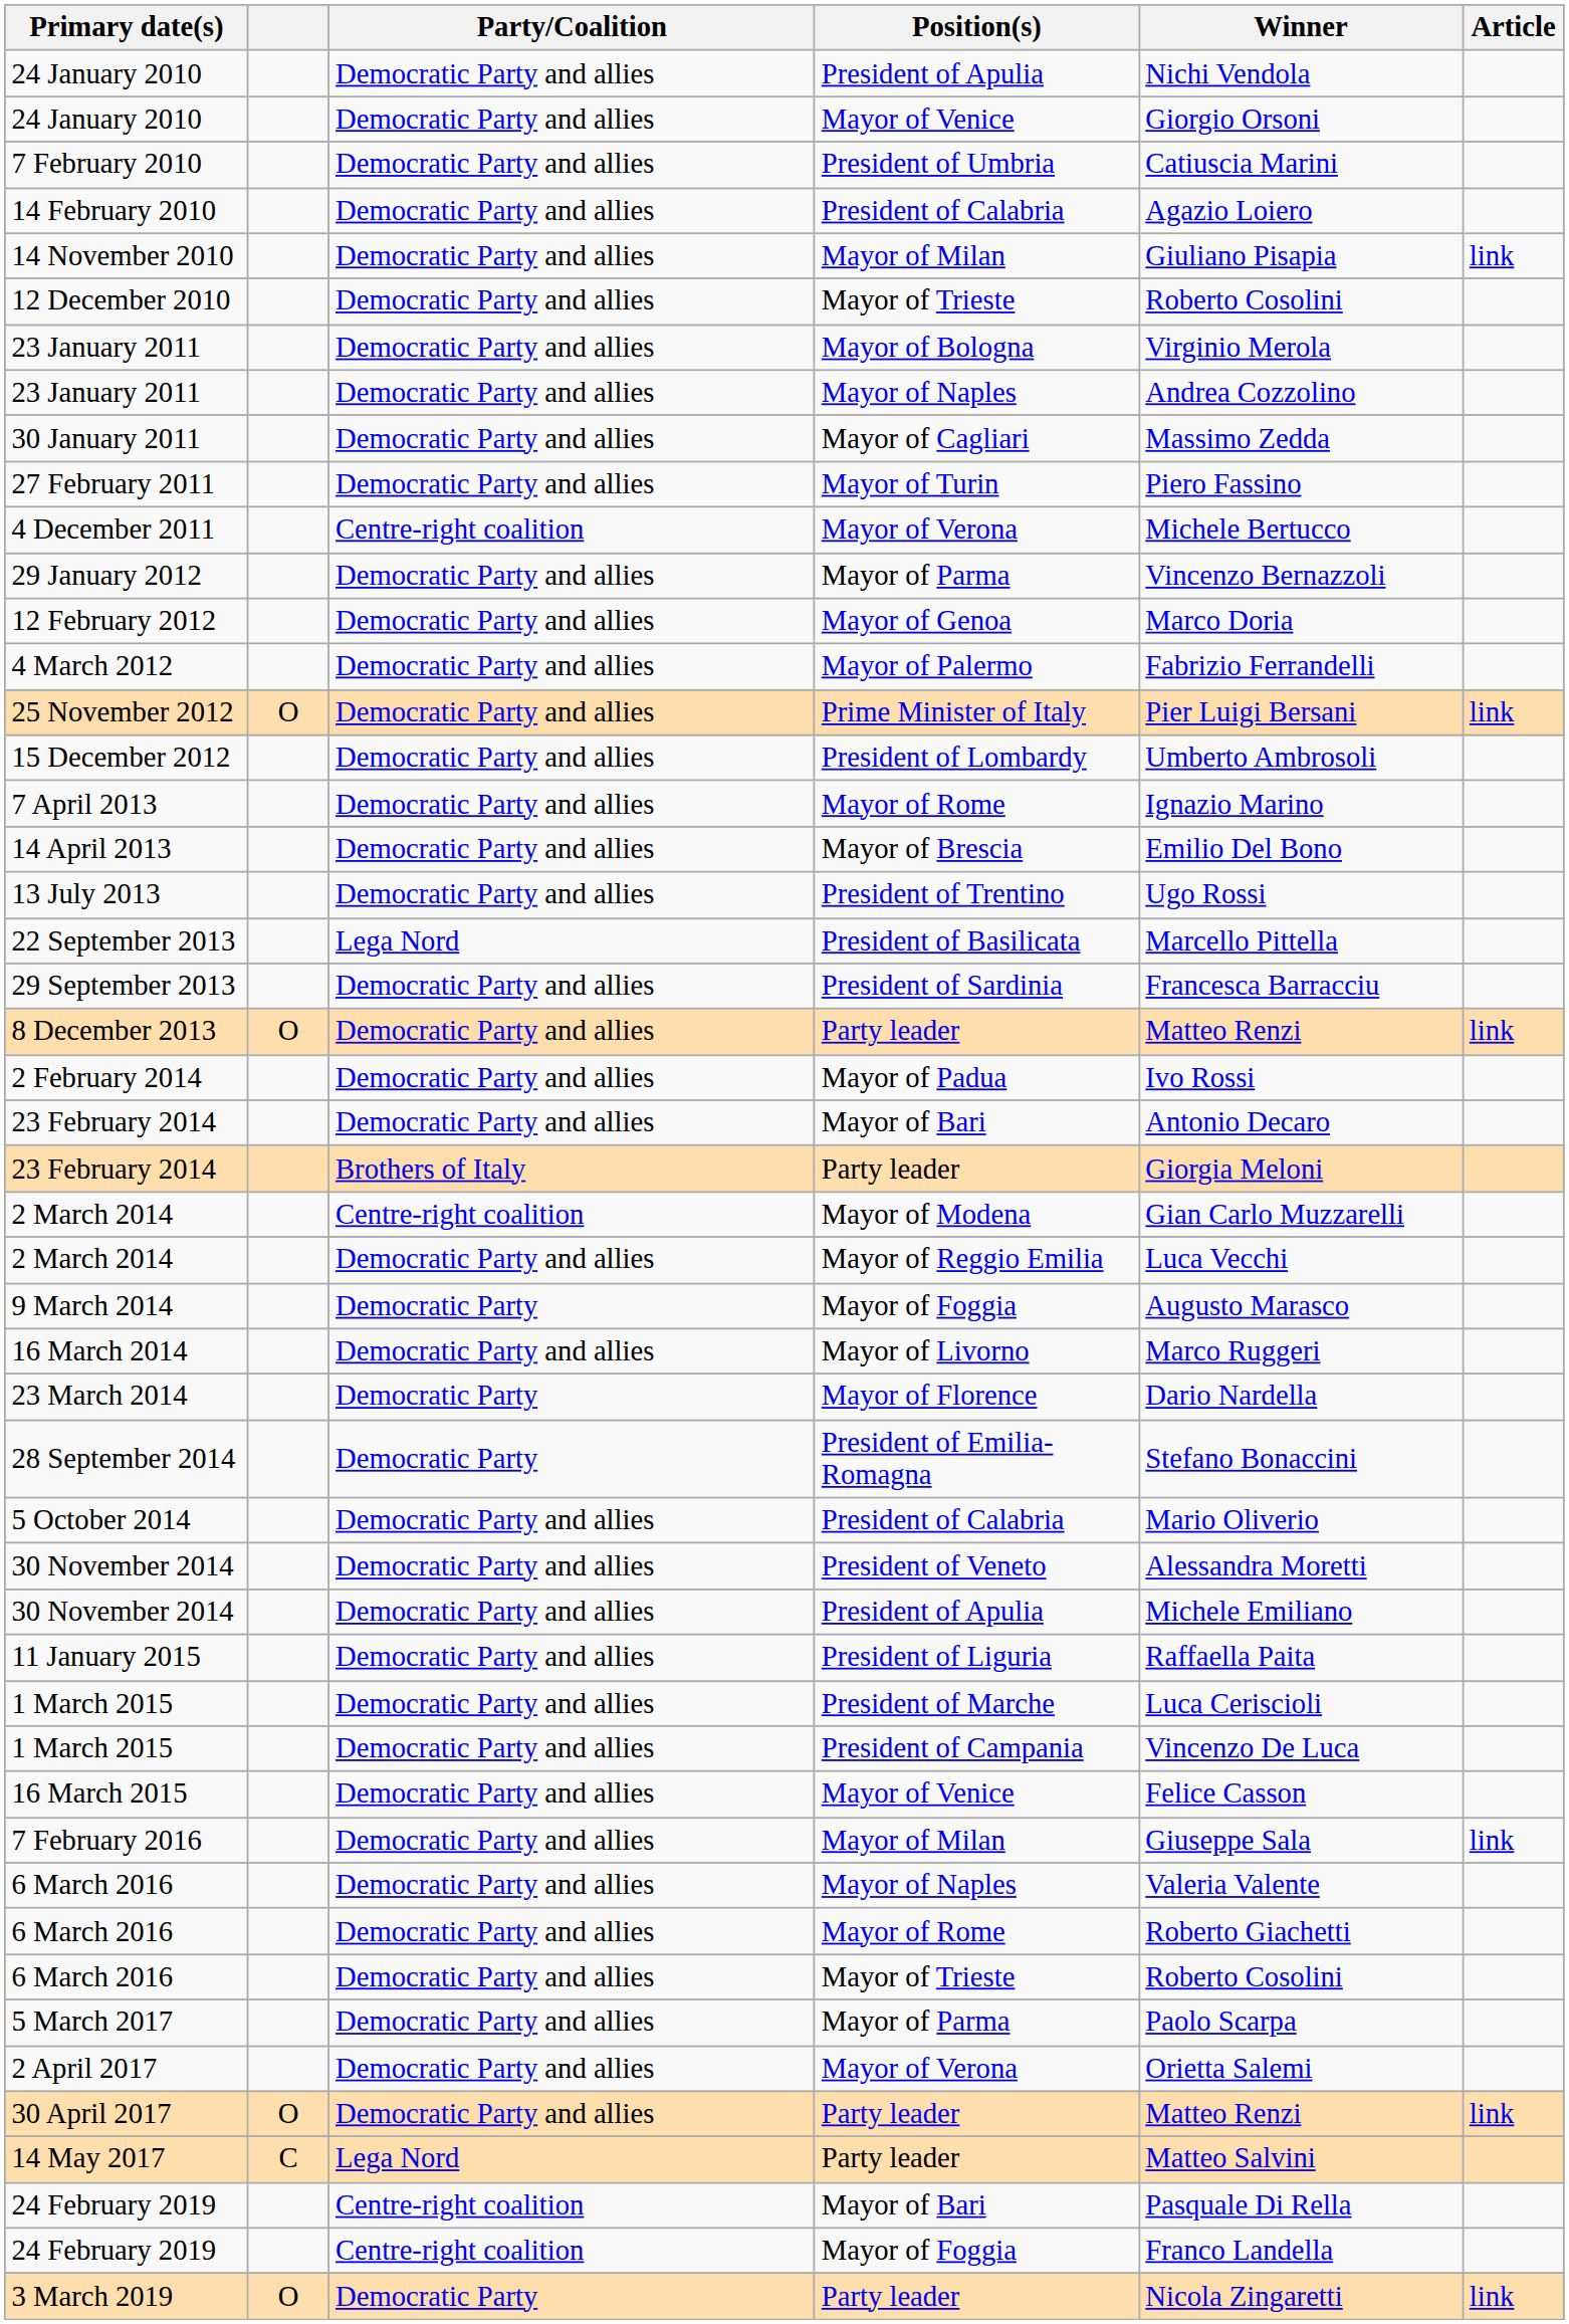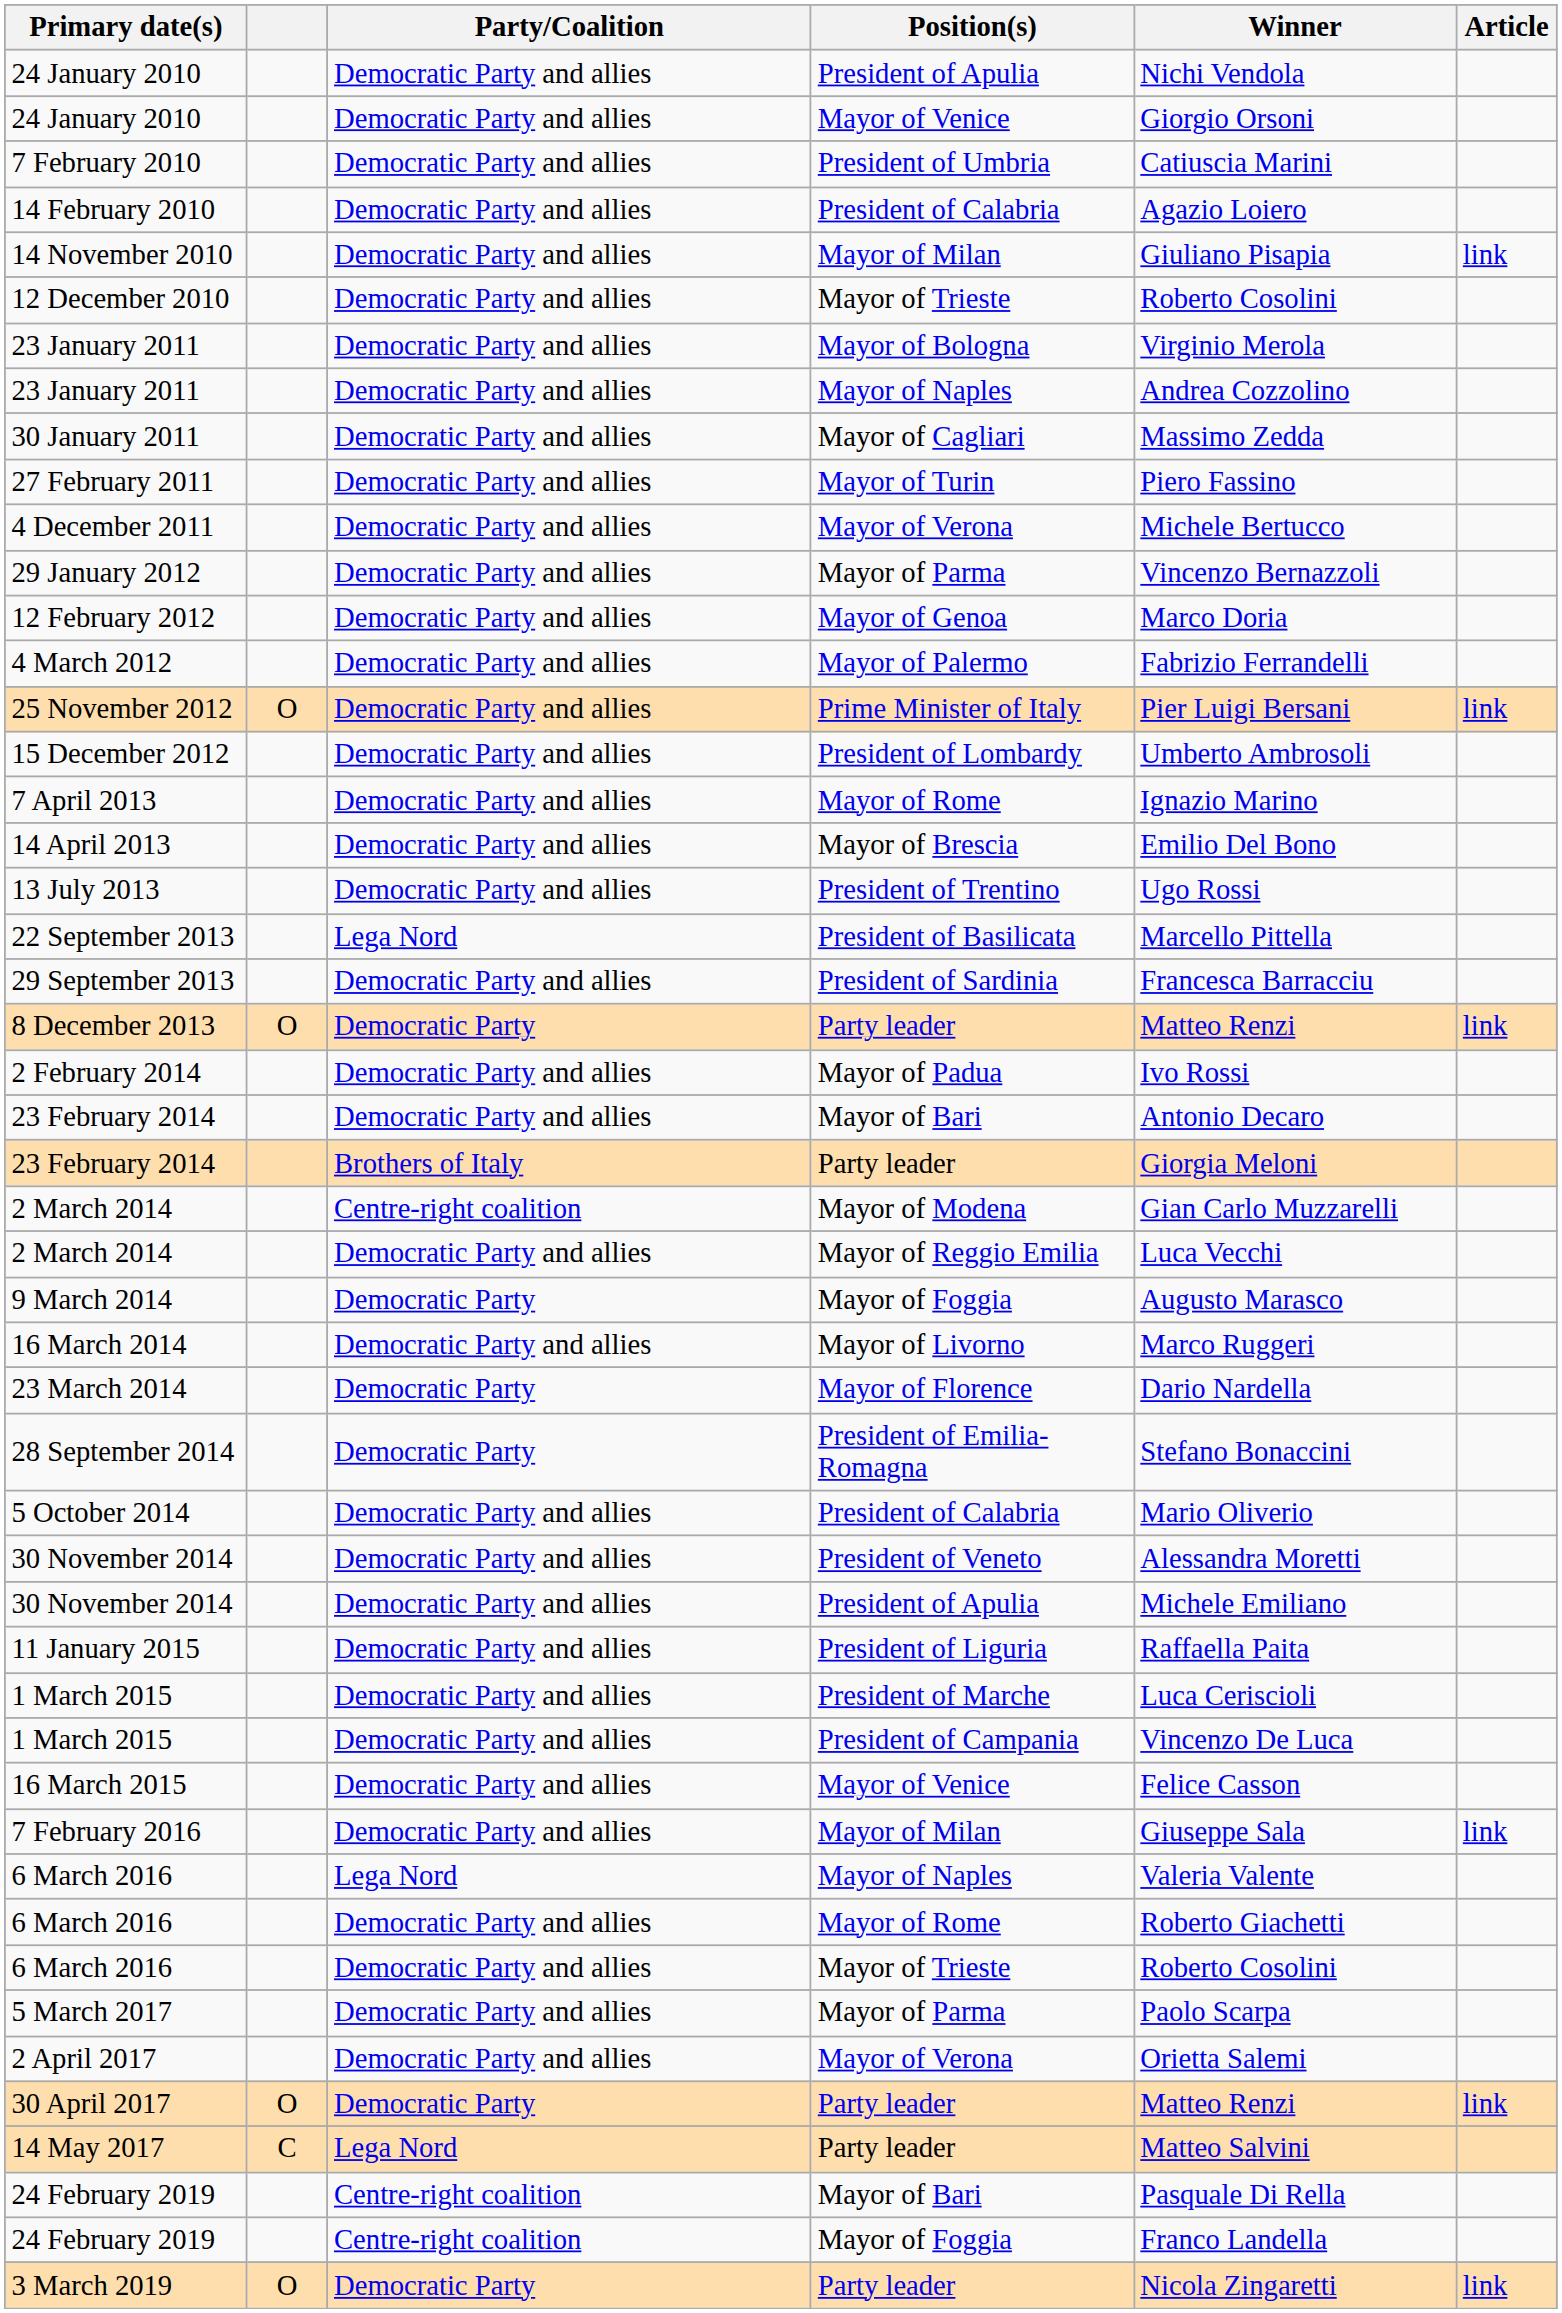4 December 2011 | Party/Coalition: Centre-right coalition -> Democratic Party and allies
8 December 2013 | Party/Coalition: Democratic Party and allies -> Democratic Party
6 March 2016 / Mayor of Naples | Party/Coalition: Democratic Party and allies -> Lega Nord
30 April 2017 | Party/Coalition: Democratic Party and allies -> Democratic Party
